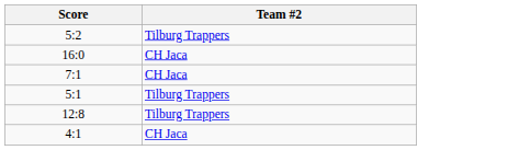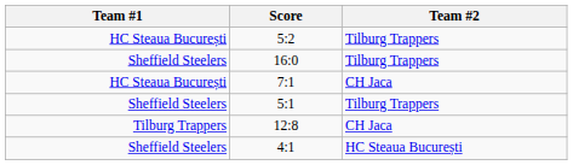+ column: Team #1 | HC Steaua București | Sheffield Steelers | HC Steaua București | Sheffield Steelers | Tilburg Trappers | Sheffield Steelers
16:0 | Team #2: CH Jaca -> Tilburg Trappers
12:8 | Team #2: Tilburg Trappers -> CH Jaca
4:1 | Team #2: CH Jaca -> HC Steaua București
